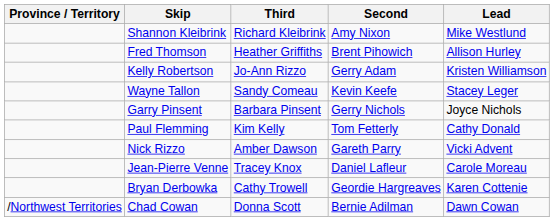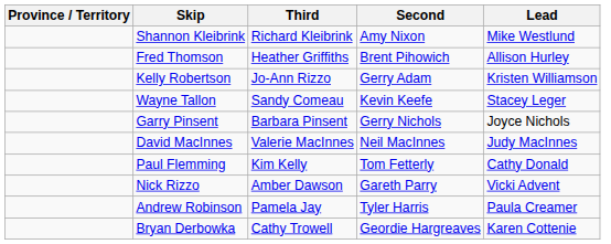+ row: David MacInnes | Valerie MacInnes | Neil MacInnes | Judy MacInnes
+ row: Andrew Robinson | Pamela Jay | Tyler Harris | Paula Creamer
- row: Jean-Pierre Venne | Tracey Knox | Daniel Lafleur | Carole Moreau
- row: /Northwest Territories | Chad Cowan | Donna Scott | Bernie Adilman | Dawn Cowan
